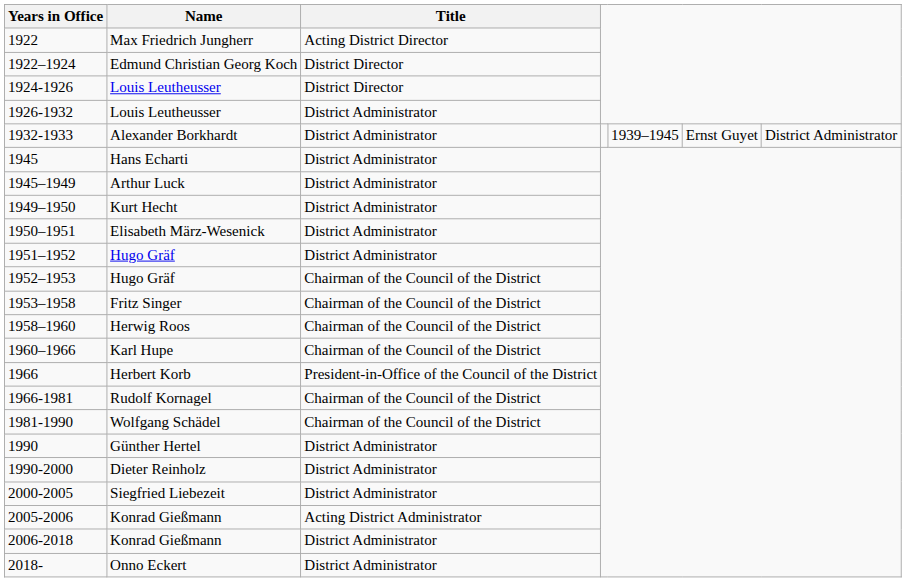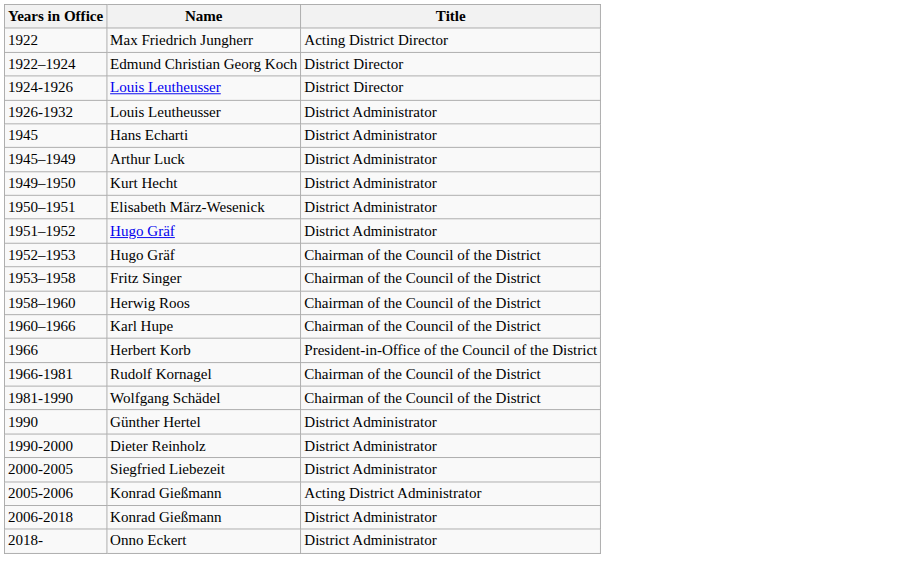- row: 1932-1933 | Alexander Borkhardt | District Administrator | 1939–1945 | Ernst Guyet | District Administrator
